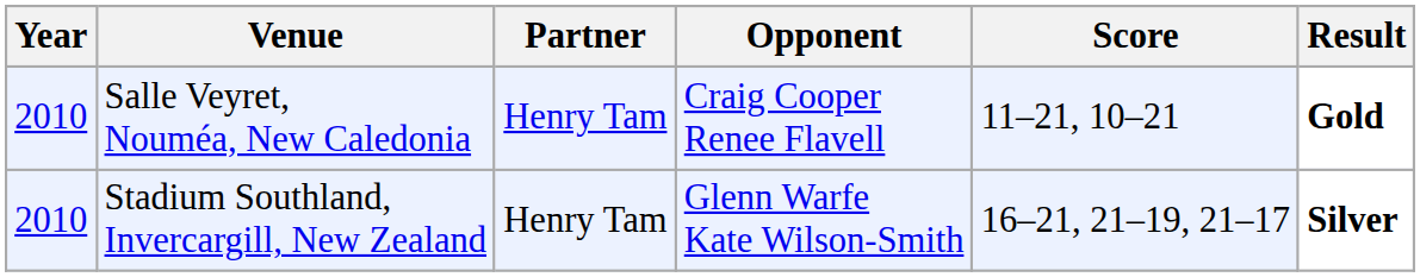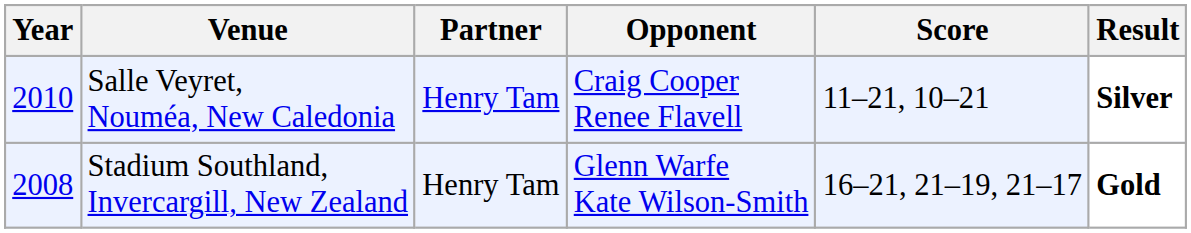Salle Veyret, Nouméa, New Caledonia | Result: Gold -> Silver
Stadium Southland, Invercargill, New Zealand | Year: 2010 -> 2008
Stadium Southland, Invercargill, New Zealand | Result: Silver -> Gold
